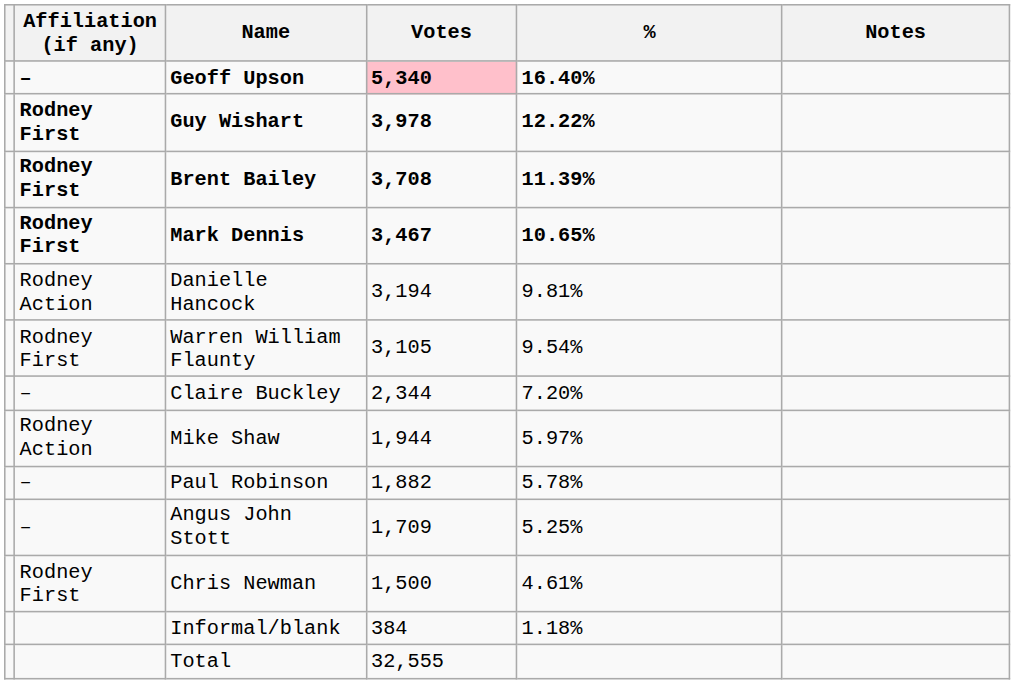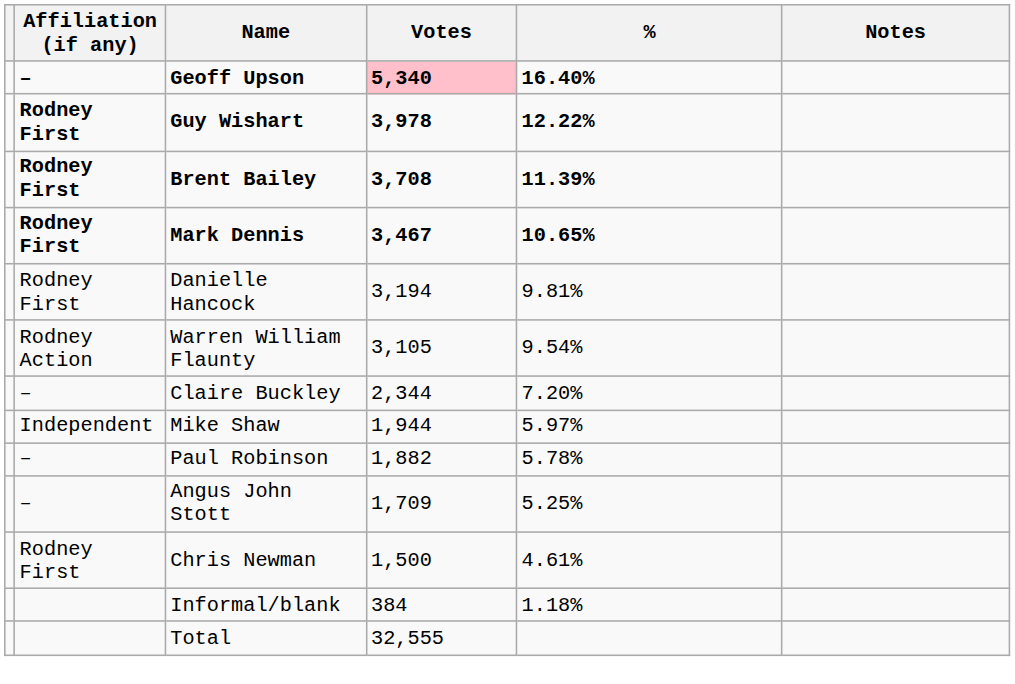Danielle Hancock | Affiliation (if any): Rodney Action -> Rodney First
Warren William Flaunty | Affiliation (if any): Rodney First -> Rodney Action
Mike Shaw | Affiliation (if any): Rodney Action -> Independent
